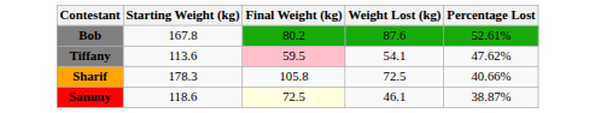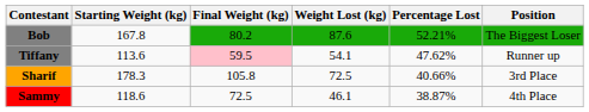+ column: Position | The Biggest Loser | Runner up | 3rd Place | 4th Place
Bob | Percentage Lost: 52.61% -> 52.21%
Sammy | Final Weight (kg): lightyellow background -> no background
